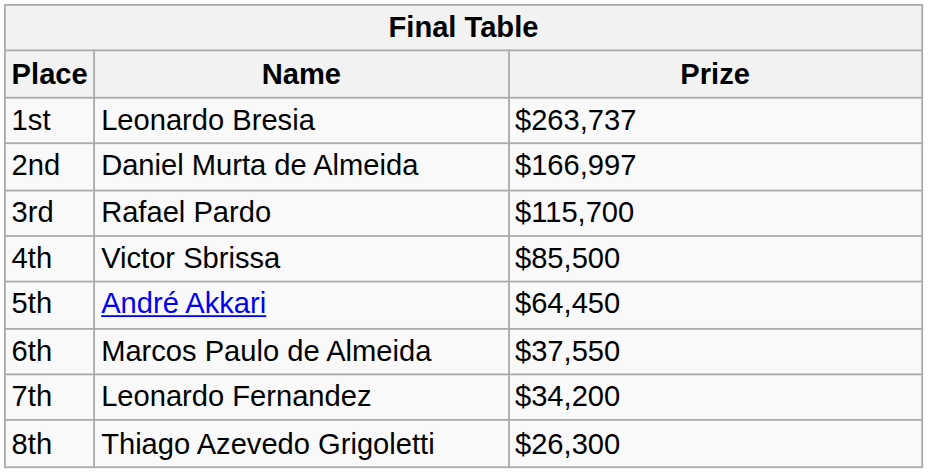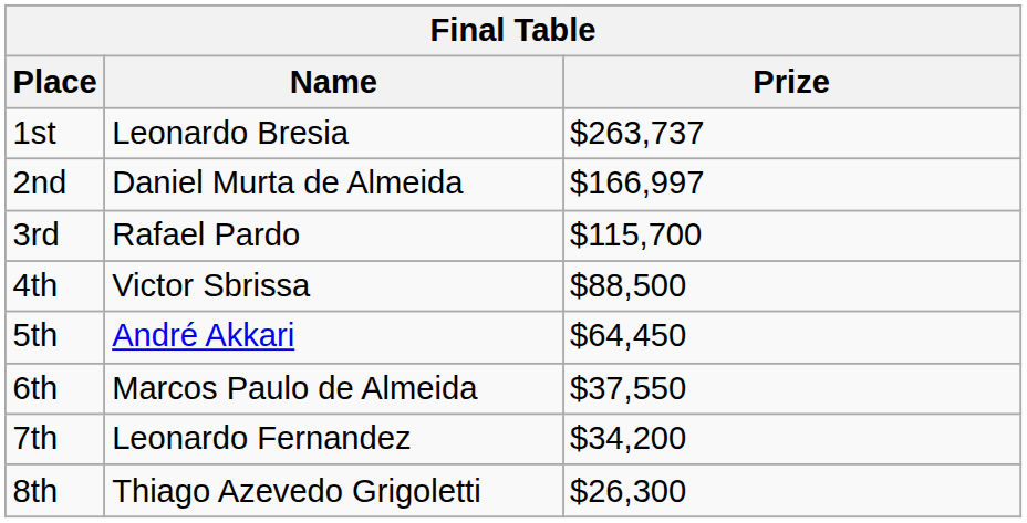4th | Prize: $85,500 -> $88,500
